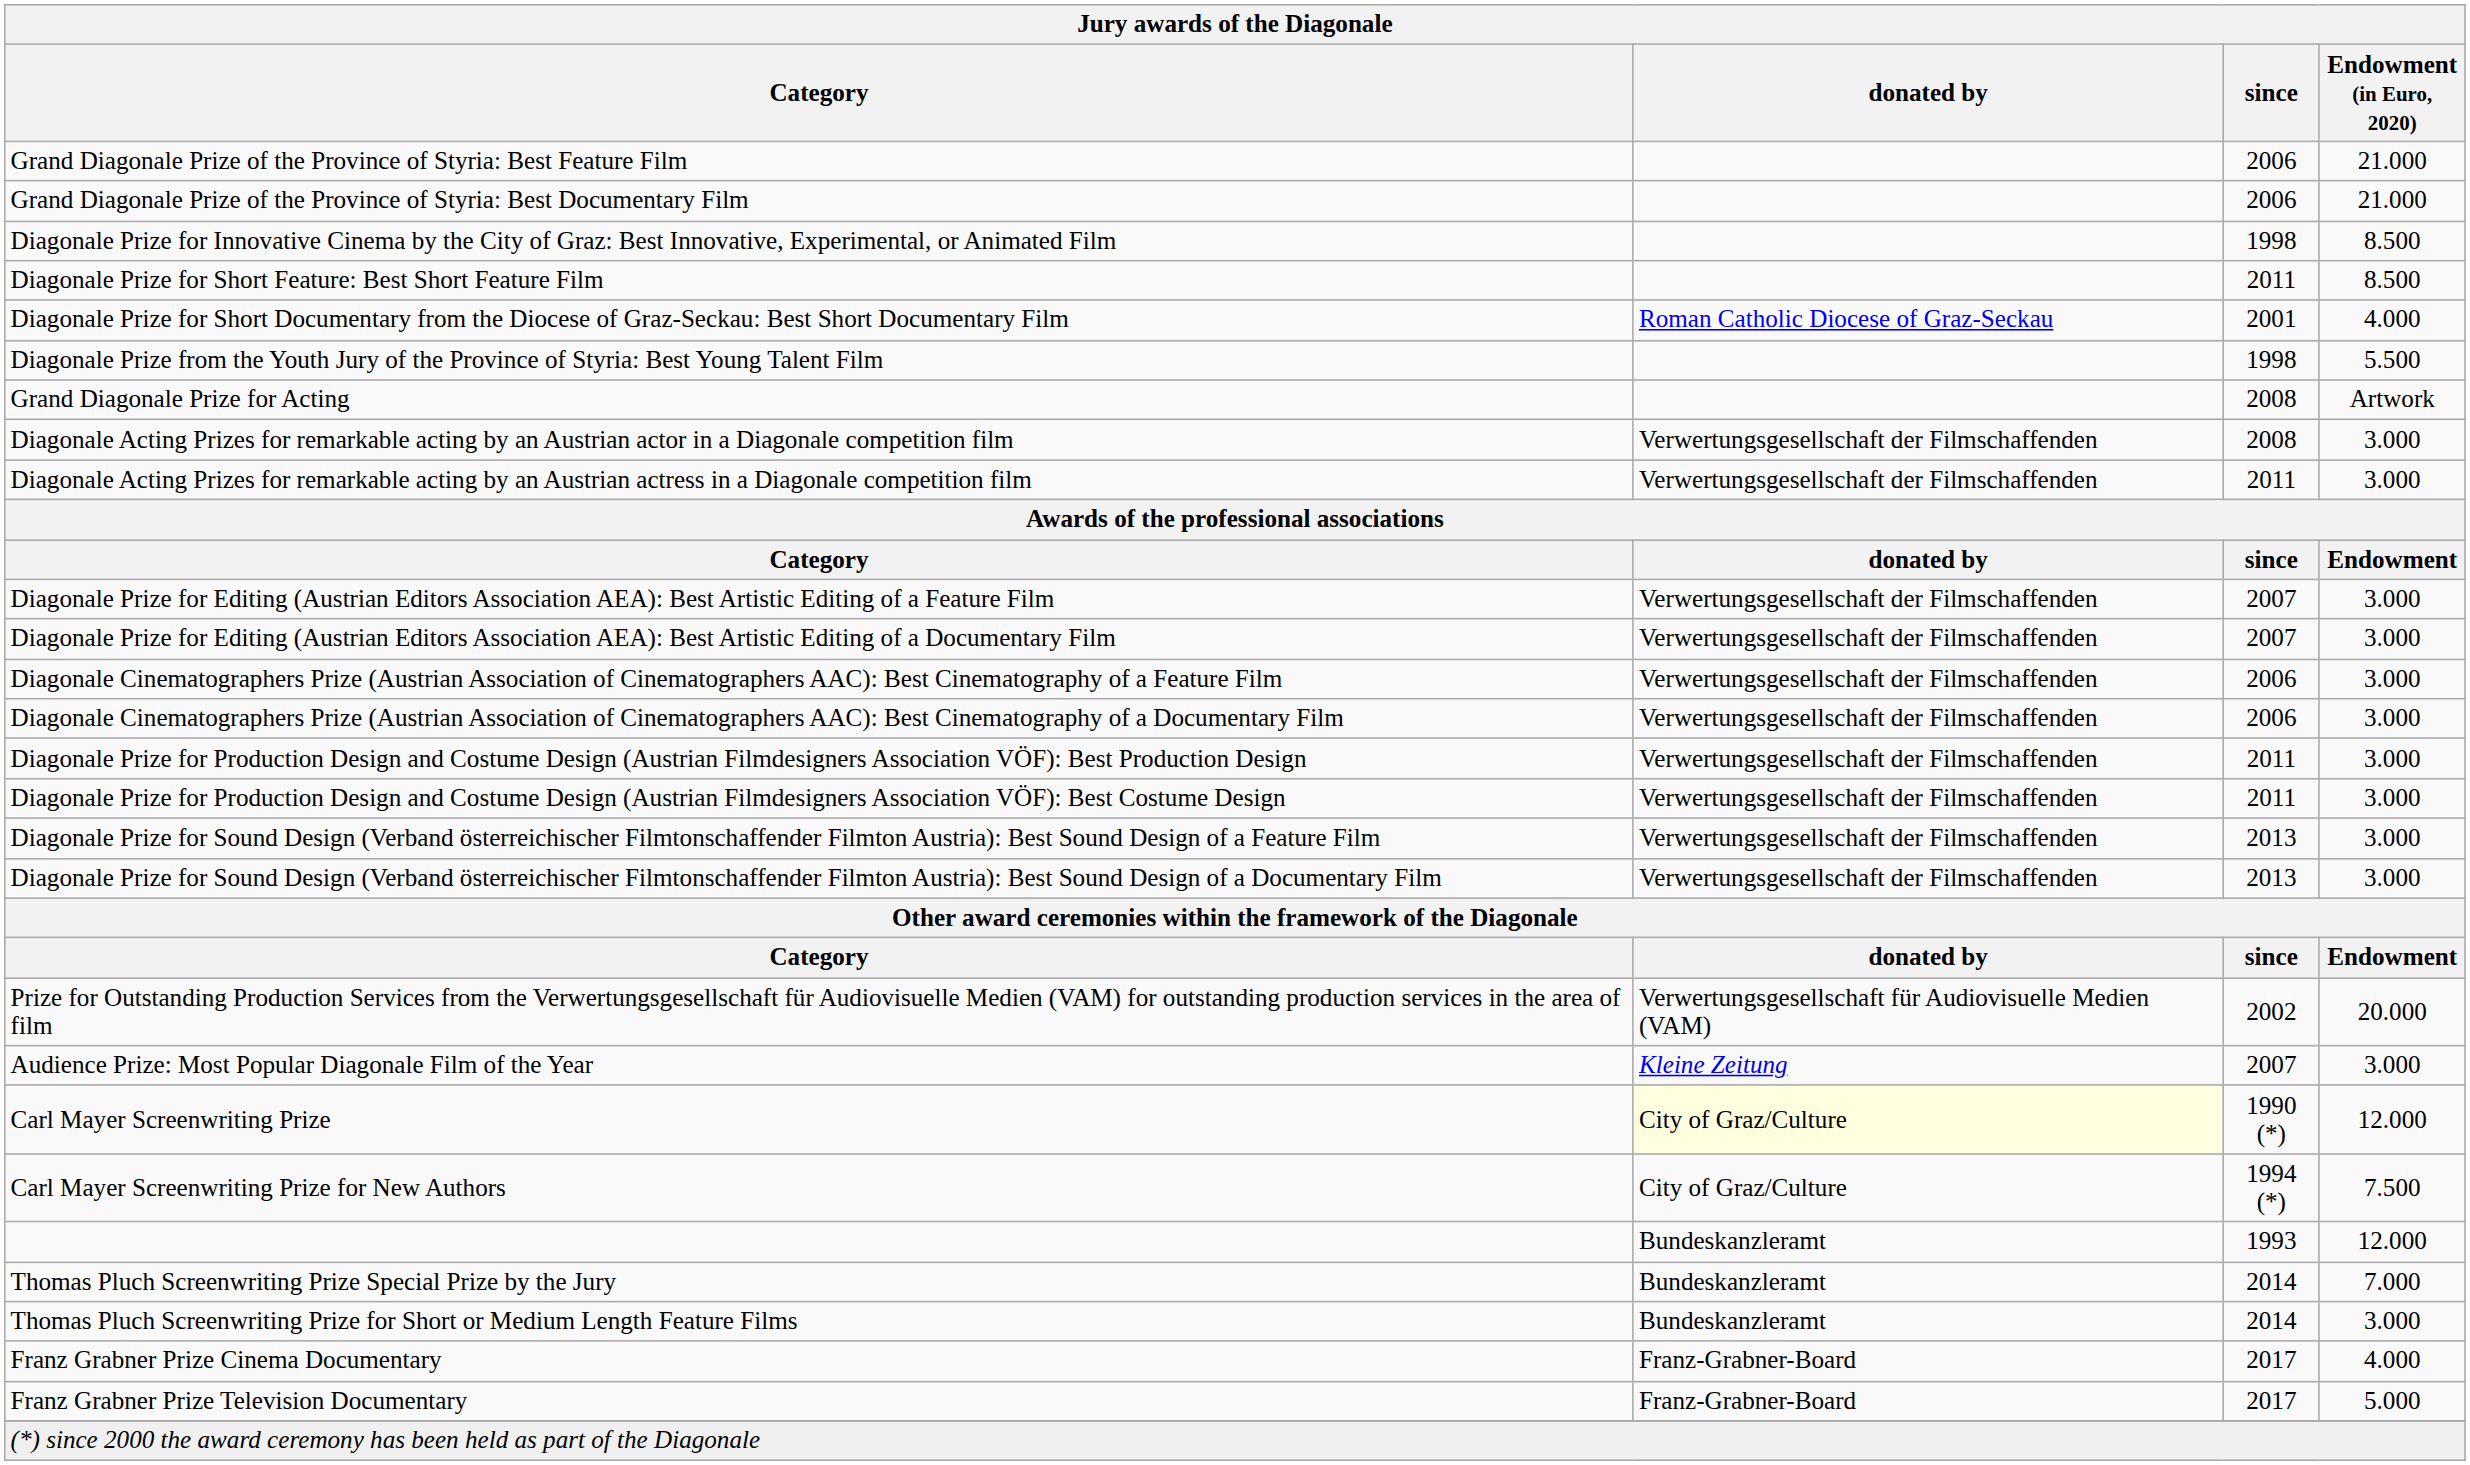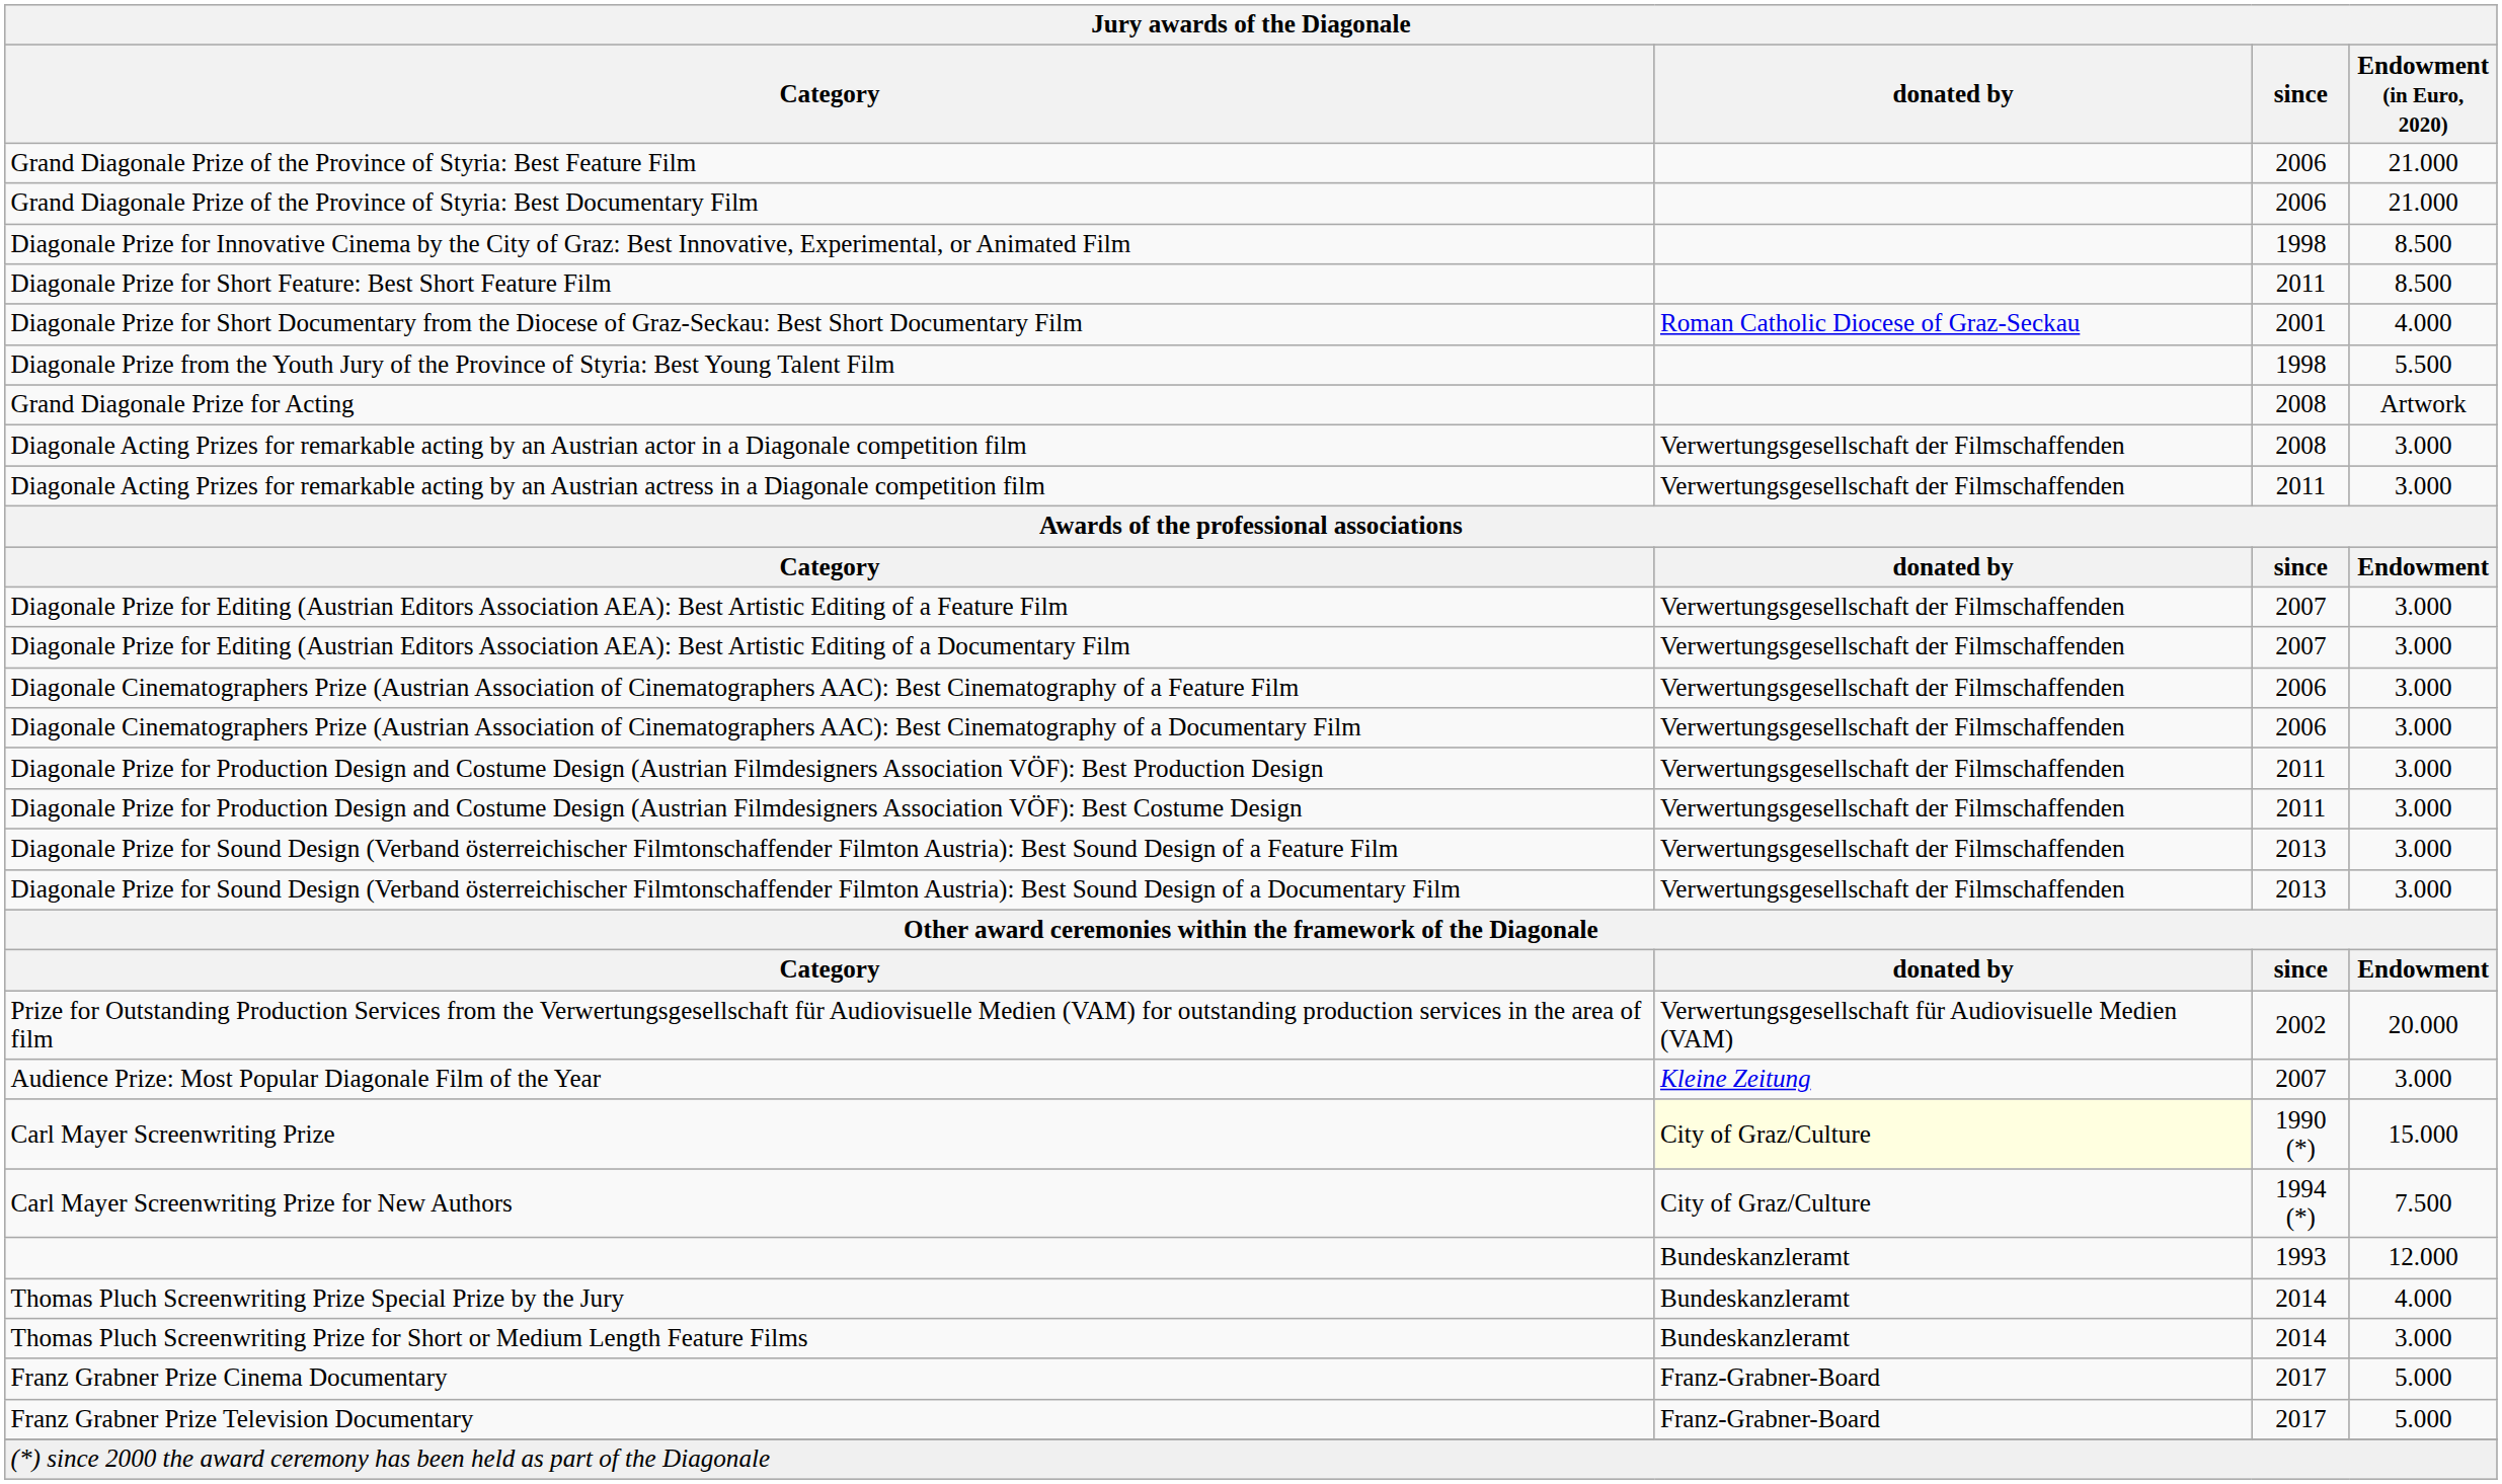Carl Mayer Screenwriting Prize | Endowment (in Euro, 2020): 12.000 -> 15.000
Thomas Pluch Screenwriting Prize Special Prize by the Jury | Endowment (in Euro, 2020): 7.000 -> 4.000
Franz Grabner Prize Cinema Documentary | Endowment (in Euro, 2020): 4.000 -> 5.000
